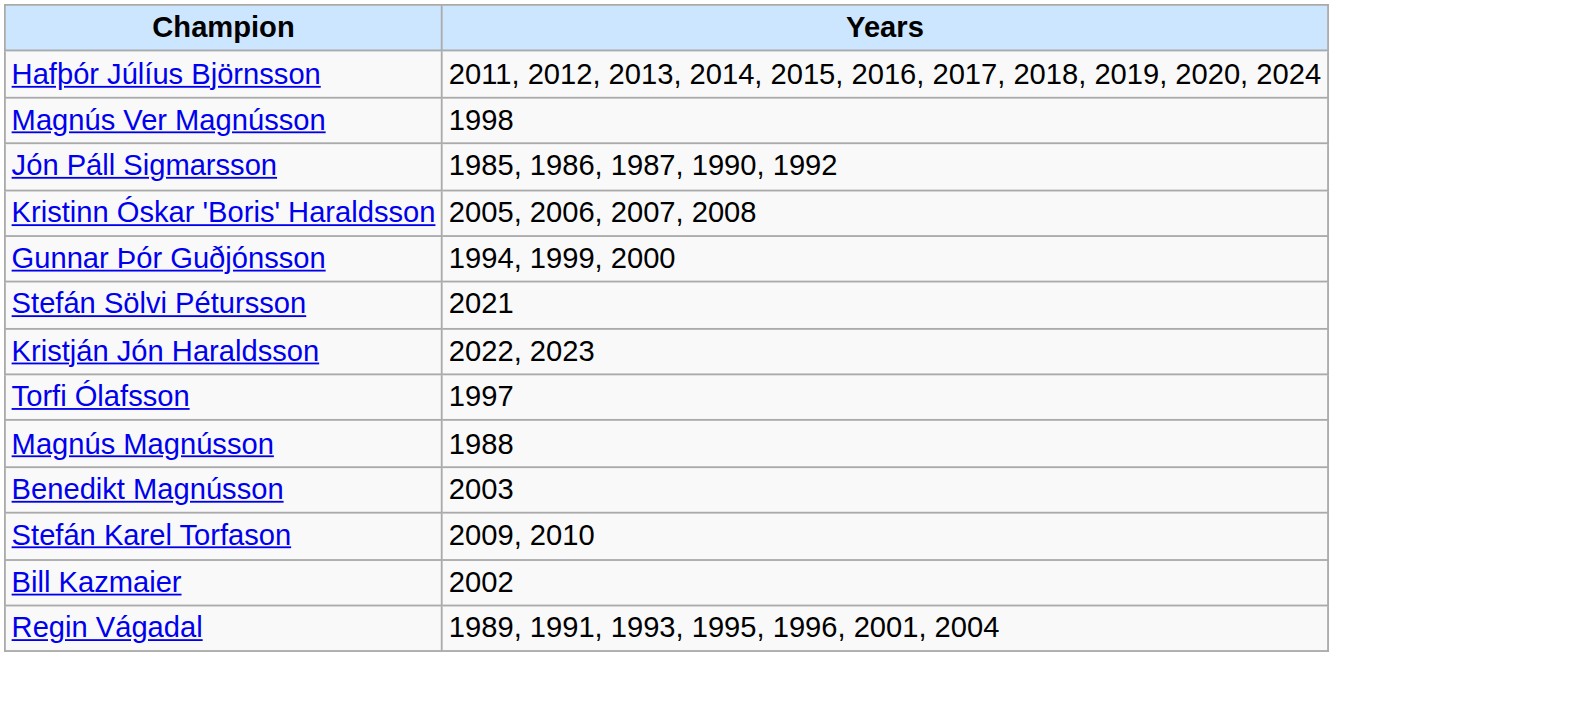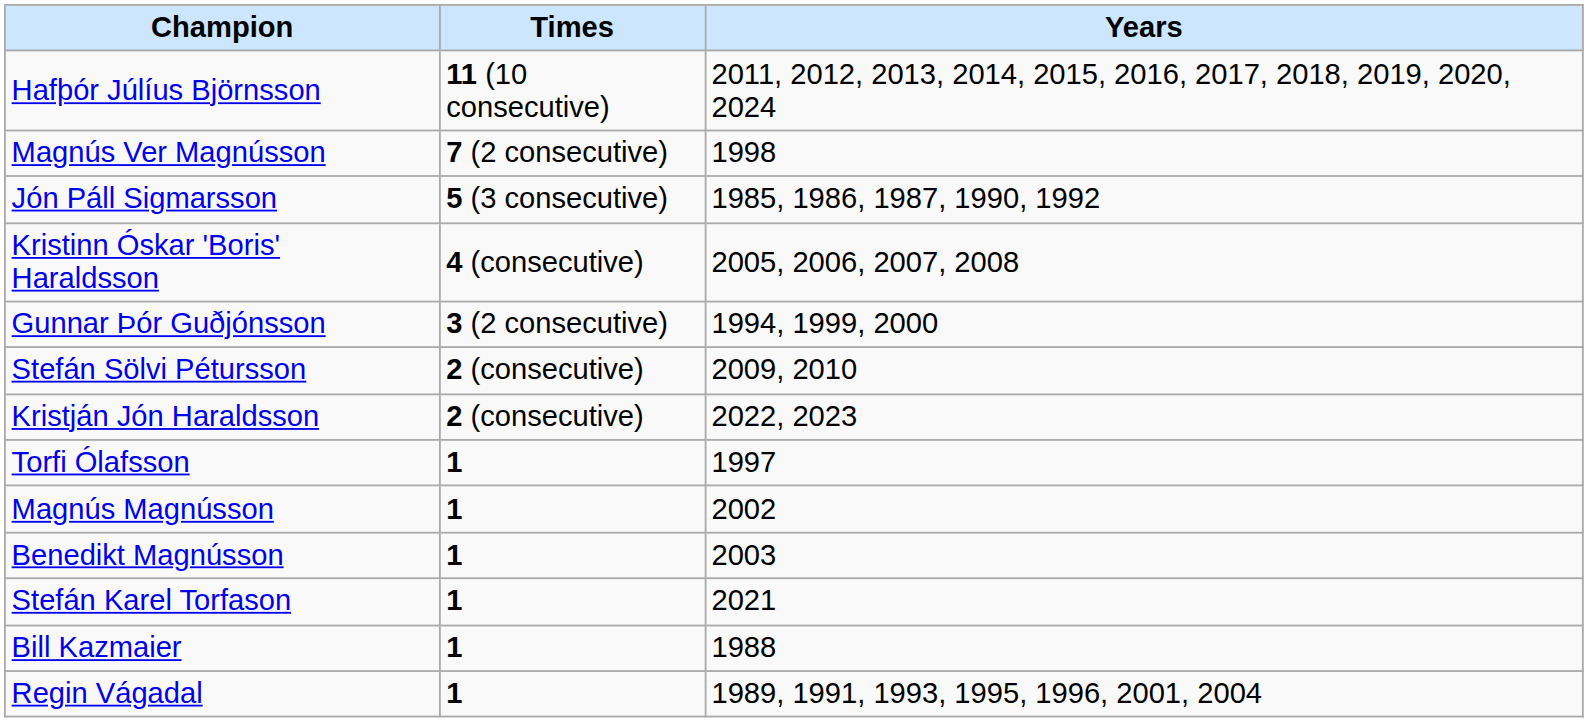+ column: Times | 11 (10 consecutive) | 7 (2 consecutive) | 5 (3 consecutive) | 4 (consecutive) | 3 (2 consecutive) | 2 (consecutive) | 2 (consecutive) | 1 | 1 | 1 | 1 | 1 | 1
Stefán Sölvi Pétursson | Years: 2021 -> 2009, 2010
Magnús Magnússon | Years: 1988 -> 2002
Stefán Karel Torfason | Years: 2009, 2010 -> 2021
Bill Kazmaier | Years: 2002 -> 1988
